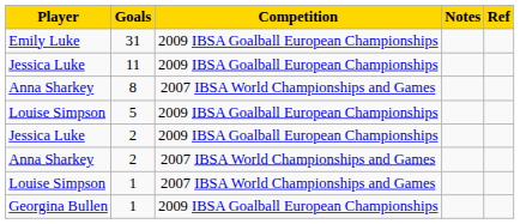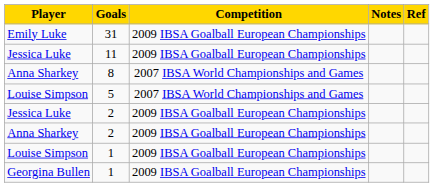5 | Competition: 2009 IBSA Goalball European Championships -> 2007 IBSA World Championships and Games
Anna Sharkey / 2 | Competition: 2007 IBSA World Championships and Games -> 2009 IBSA Goalball European Championships
Louise Simpson / 1 | Competition: 2007 IBSA World Championships and Games -> 2009 IBSA Goalball European Championships
